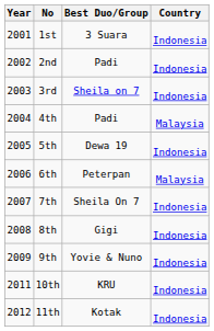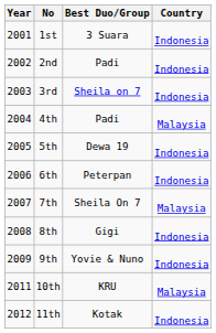6th | Country: Malaysia -> Indonesia
7th | Country: Indonesia -> Malaysia
10th | Country: Indonesia -> Malaysia
